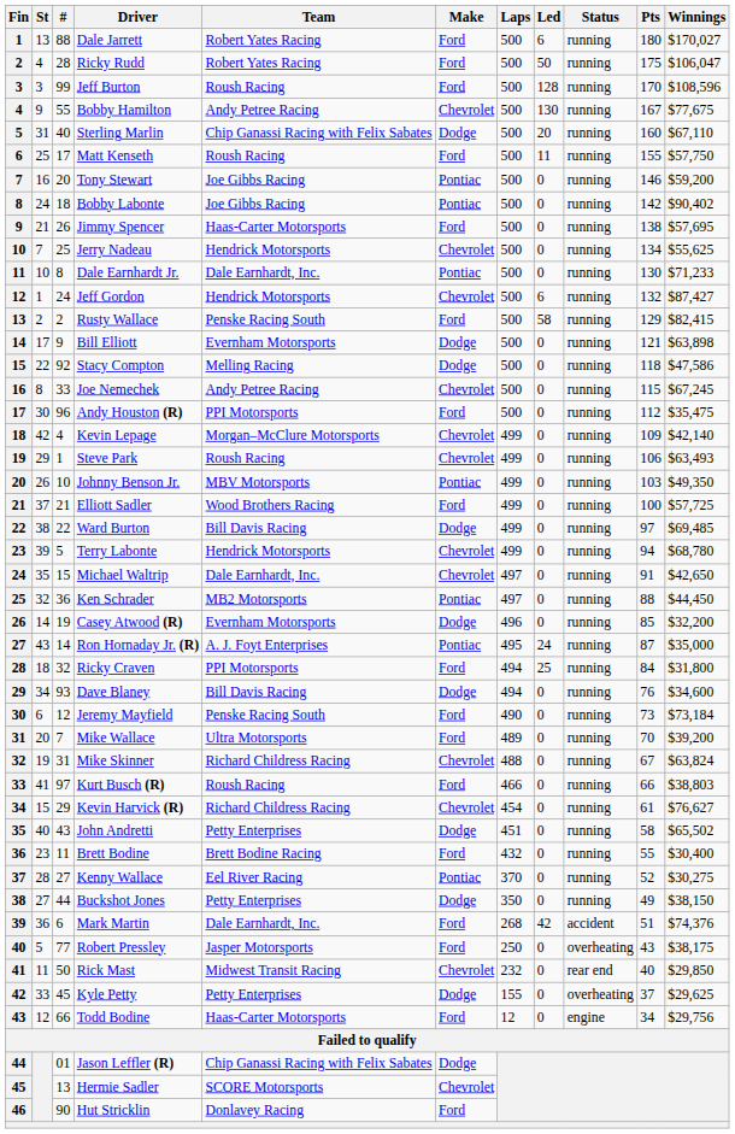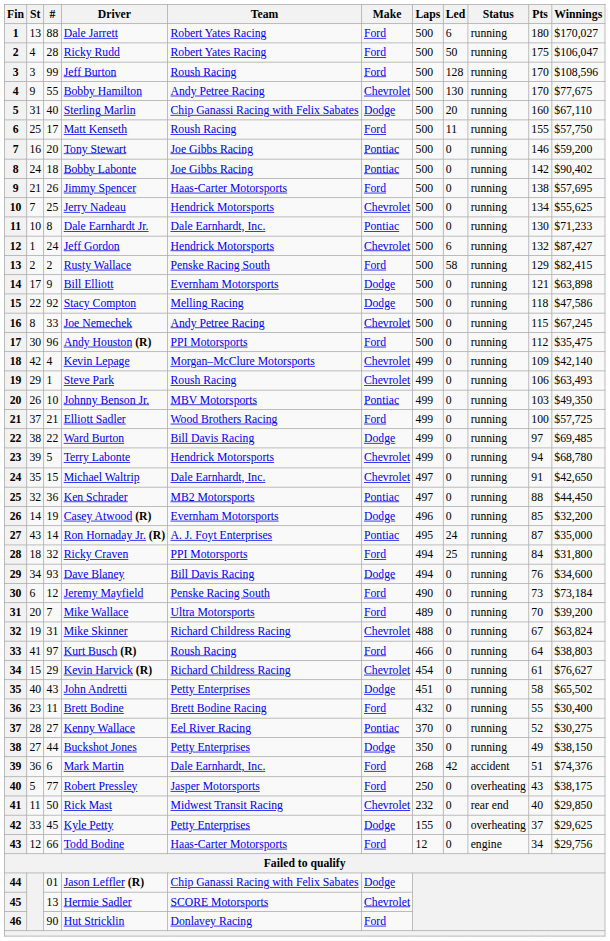Bobby Hamilton | Pts: 167 -> 170
Kurt Busch (R) | Pts: 66 -> 64
